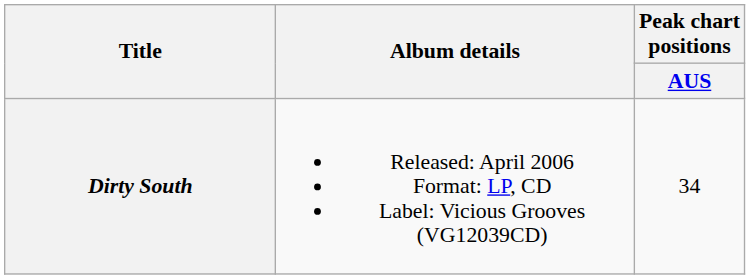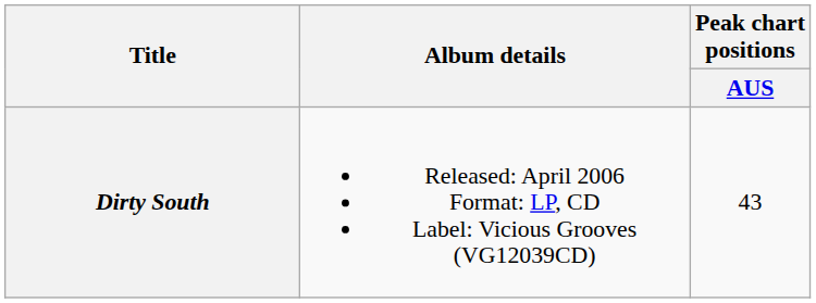Dirty South | Peak chart positions / AUS: 34 -> 43
